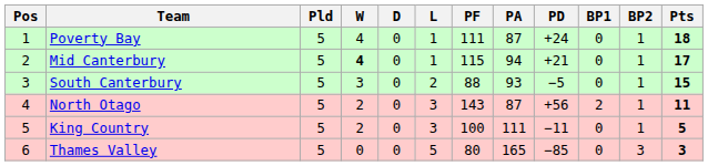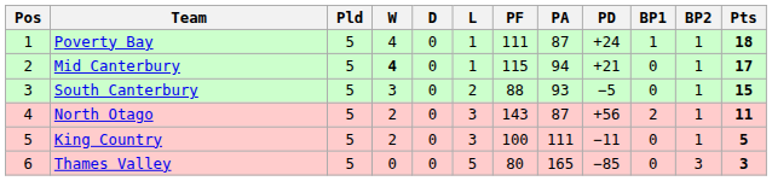Poverty Bay | BP1: 0 -> 1
